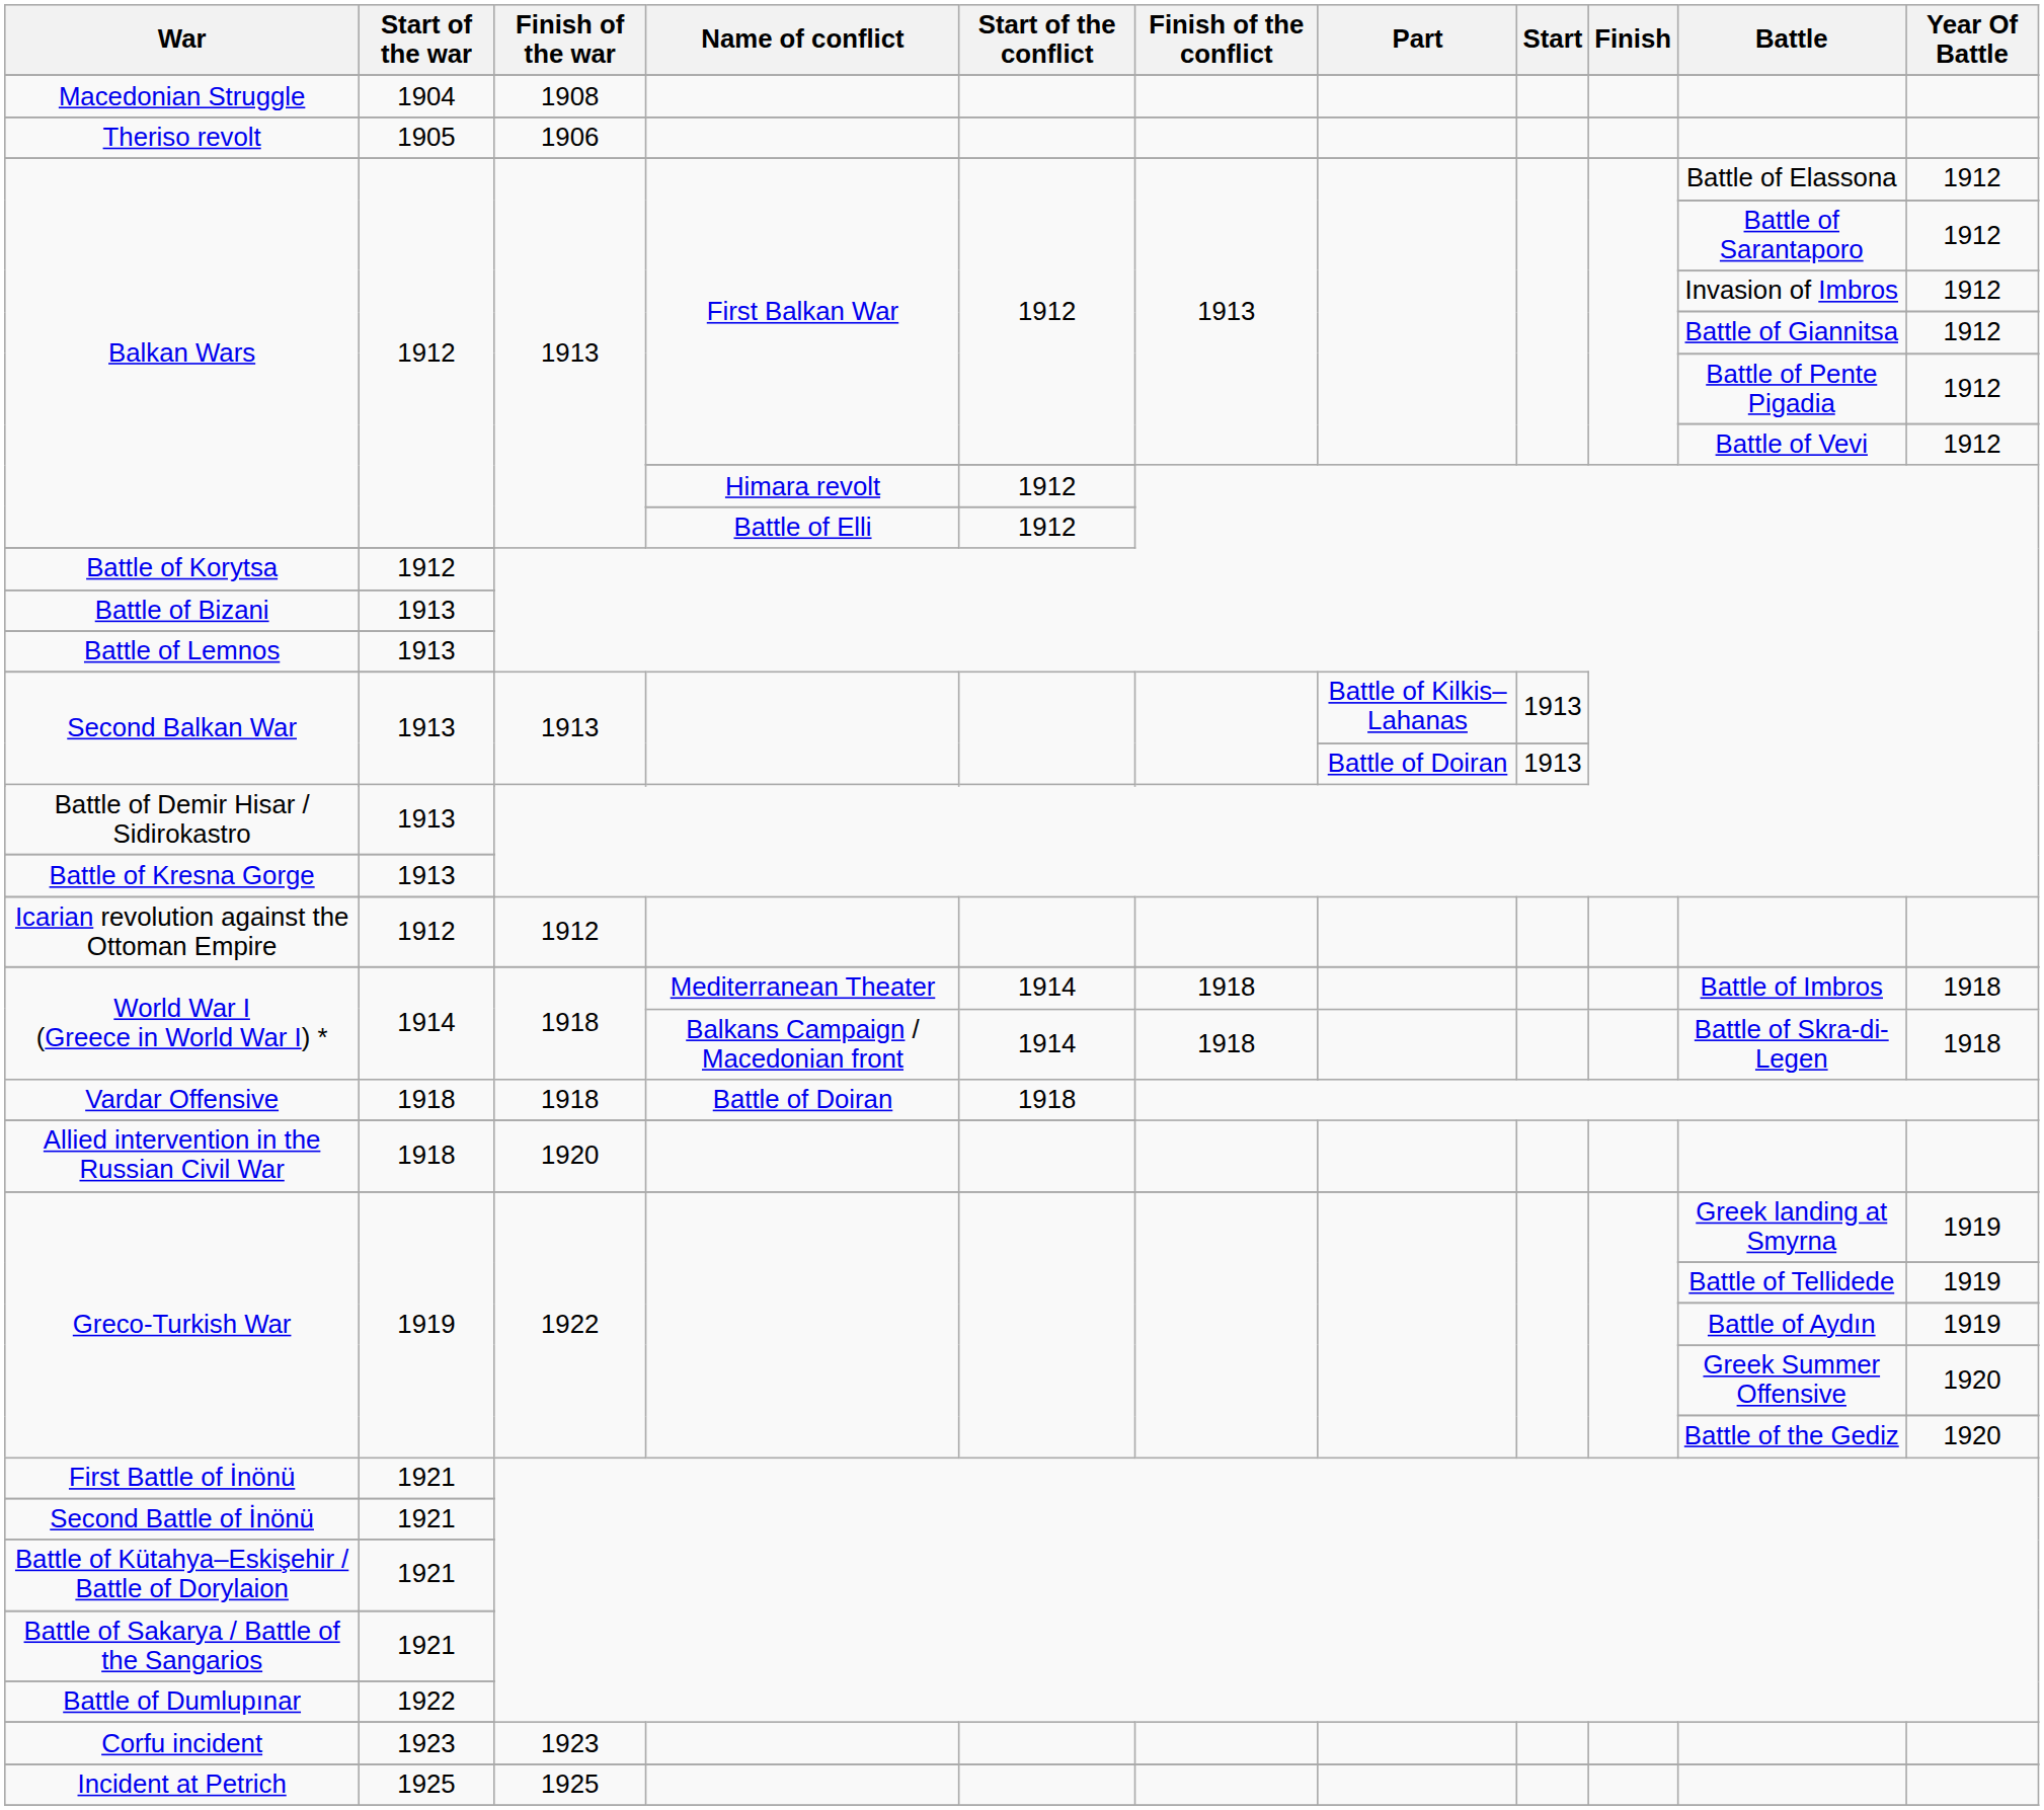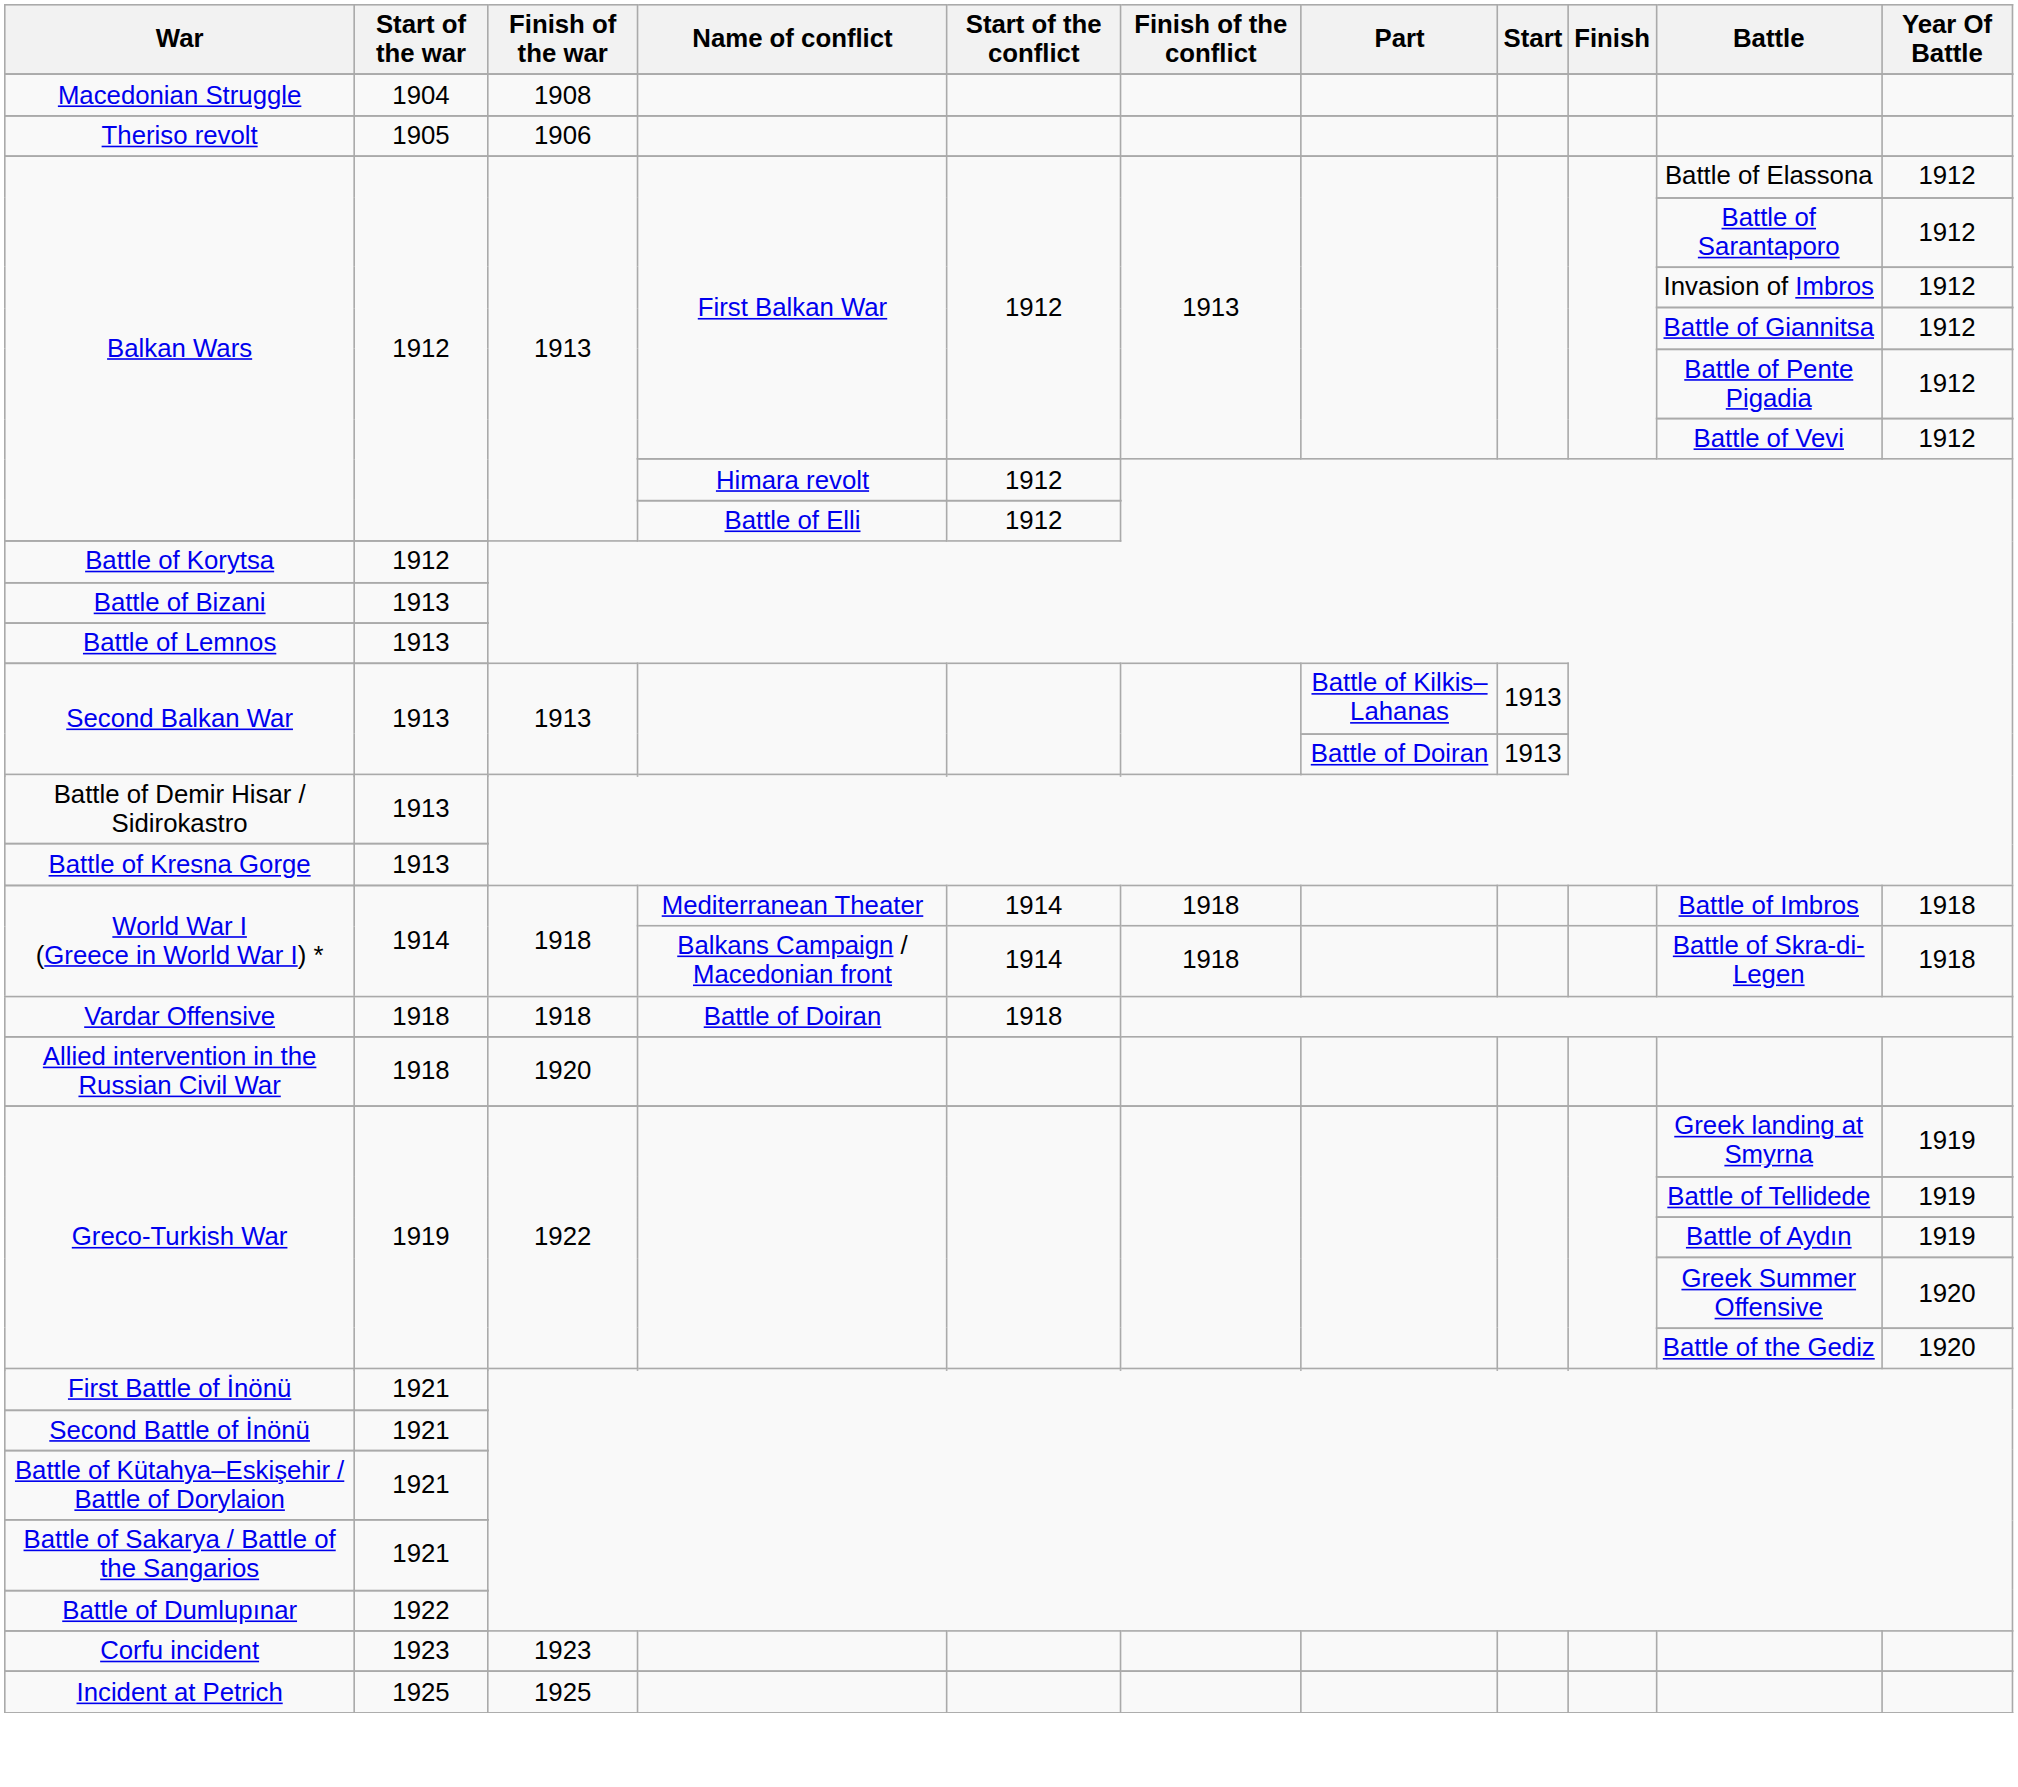- row: Icarian revolution against the Ottoman Empire | 1912 | 1912
